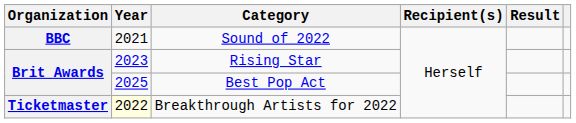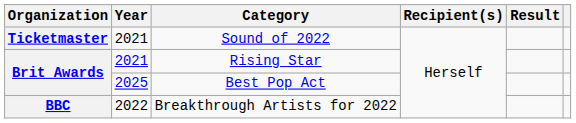Sound of 2022 | Organization: BBC -> Ticketmaster
Rising Star | Year: 2023 -> 2021
Breakthrough Artists for 2022 | Organization: Ticketmaster -> BBC
Breakthrough Artists for 2022 | Year: lightyellow background -> no background
